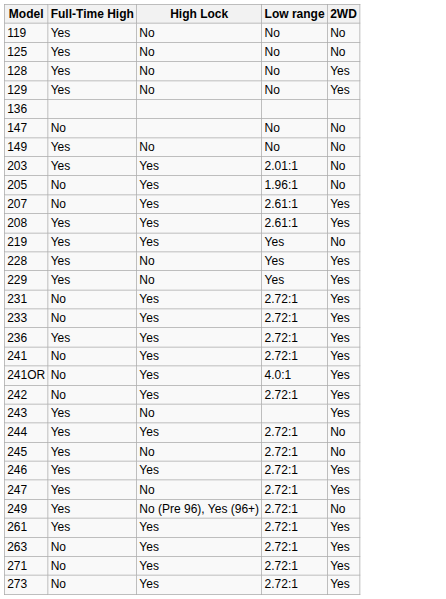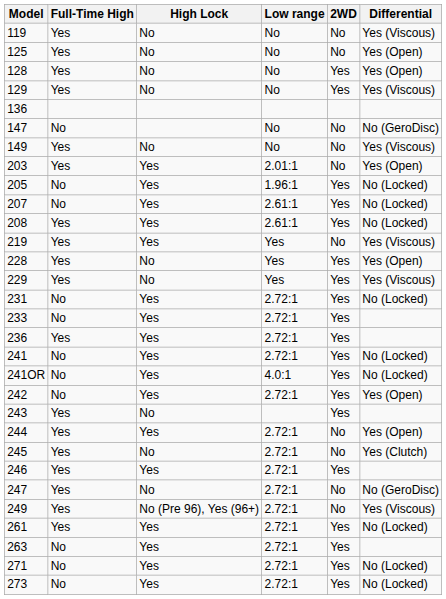+ column: Differential | Yes (Viscous) | Yes (Open) | Yes (Open) | Yes (Viscous) | No (GeroDisc) | Yes (Viscous) | Yes (Open) | No (Locked) | No (Locked) | No (Locked) | Yes (Viscous) | Yes (Open) | Yes (Viscous) | No (Locked) | No (Locked) | No (Locked) | Yes (Open) | Yes (Open) | Yes (Clutch) | No (GeroDisc) | Yes (Viscous) | No (Locked) | No (Locked) | No (Locked)
205 | 2WD: No -> Yes
247 | 2WD: Yes -> No
